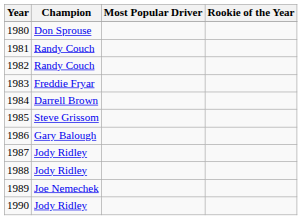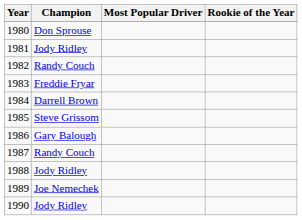1981 | Champion: Randy Couch -> Jody Ridley
1987 | Champion: Jody Ridley -> Randy Couch
